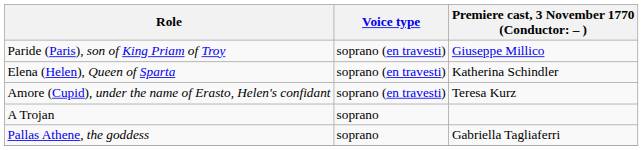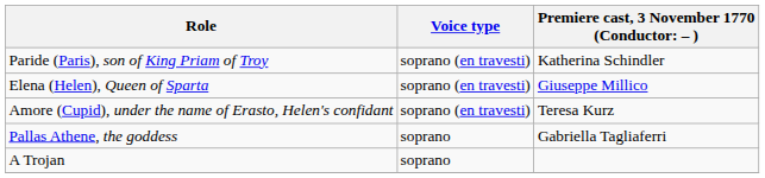Paride (Paris), son of King Priam of Troy | column 3: Giuseppe Millico -> Katherina Schindler
Elena (Helen), Queen of Sparta | column 3: Katherina Schindler -> Giuseppe Millico
rows swapped: Pallas Athene, the goddess <-> A Trojan
